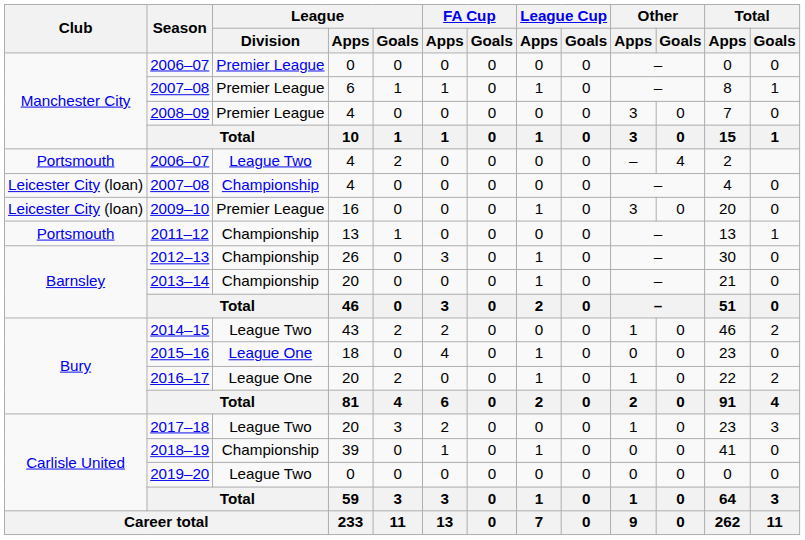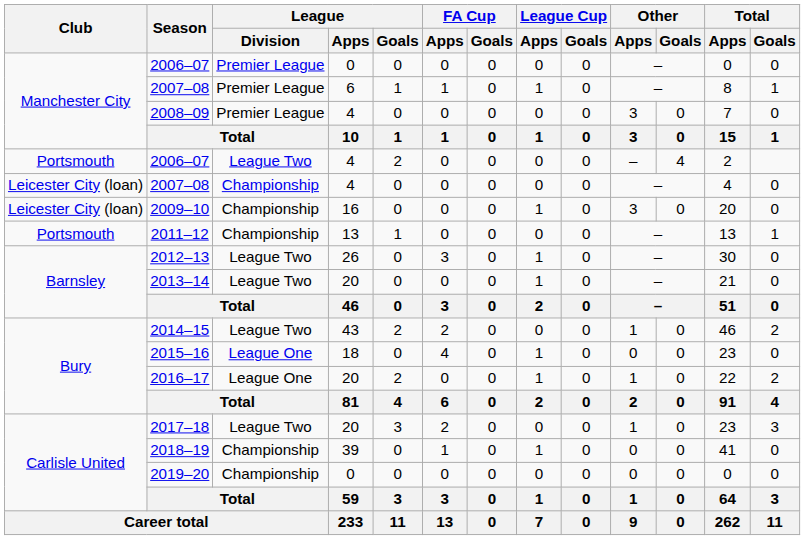2009–10 | League / Division: Premier League -> Championship
2012–13 | League / Division: Championship -> League Two
2013–14 | League / Division: Championship -> League Two
2019–20 | League / Division: League Two -> Championship
